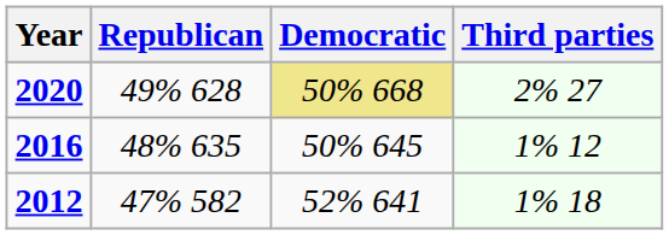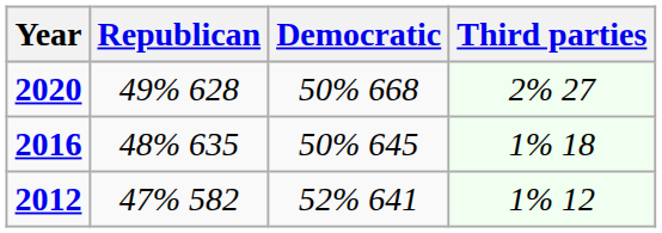2020 | Democratic: khaki background -> no background
2016 | Third parties: 1% 12 -> 1% 18
2012 | Third parties: 1% 18 -> 1% 12
